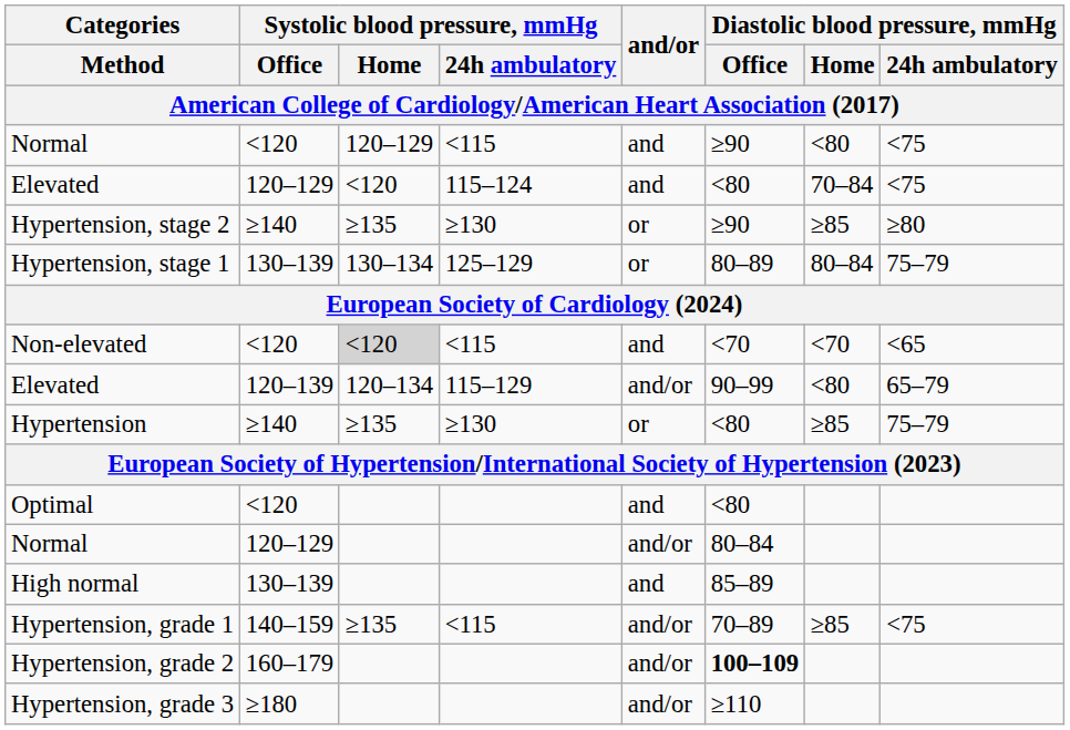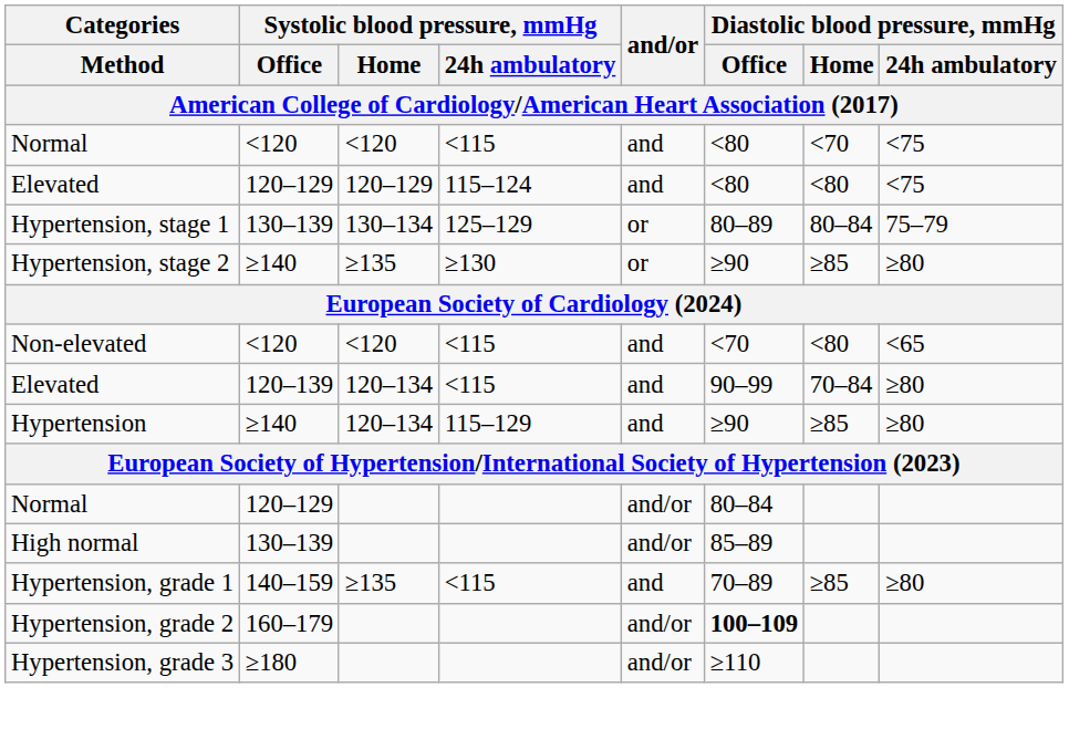Normal / <120 | Systolic blood pressure, mmHg / Home: 120–129 -> <120
Normal / <120 | Diastolic blood pressure, mmHg / Office: ≥90 -> <80
Normal / <120 | Diastolic blood pressure, mmHg / Home: <80 -> <70
Elevated / 120–129 | Systolic blood pressure, mmHg / Home: <120 -> 120–129
Elevated / 120–129 | Diastolic blood pressure, mmHg / Home: 70–84 -> <80
rows swapped: Hypertension, stage 1 <-> Hypertension, stage 2
Non-elevated | Systolic blood pressure, mmHg / Home: lightgrey background -> no background
Non-elevated | Diastolic blood pressure, mmHg / Home: <70 -> <80
Elevated / 120–139 | Systolic blood pressure, mmHg / 24h ambulatory: 115–129 -> <115
Elevated / 120–139 | and/or: and/or -> and
Elevated / 120–139 | Diastolic blood pressure, mmHg / Home: <80 -> 70–84
Elevated / 120–139 | Diastolic blood pressure, mmHg / 24h ambulatory: 65–79 -> ≥80
Hypertension | Systolic blood pressure, mmHg / Home: ≥135 -> 120–134
Hypertension | Systolic blood pressure, mmHg / 24h ambulatory: ≥130 -> 115–129
Hypertension | and/or: or -> and
Hypertension | Diastolic blood pressure, mmHg / Office: <80 -> ≥90
Hypertension | Diastolic blood pressure, mmHg / 24h ambulatory: 75–79 -> ≥80
- row: Optimal | <120 | and | <80
High normal | and/or: and -> and/or
Hypertension, grade 1 | and/or: and/or -> and
Hypertension, grade 1 | Diastolic blood pressure, mmHg / 24h ambulatory: <75 -> ≥80
